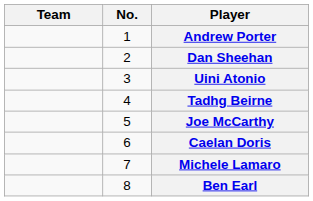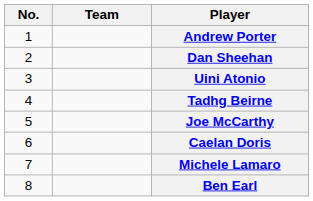columns swapped: No. <-> Team
